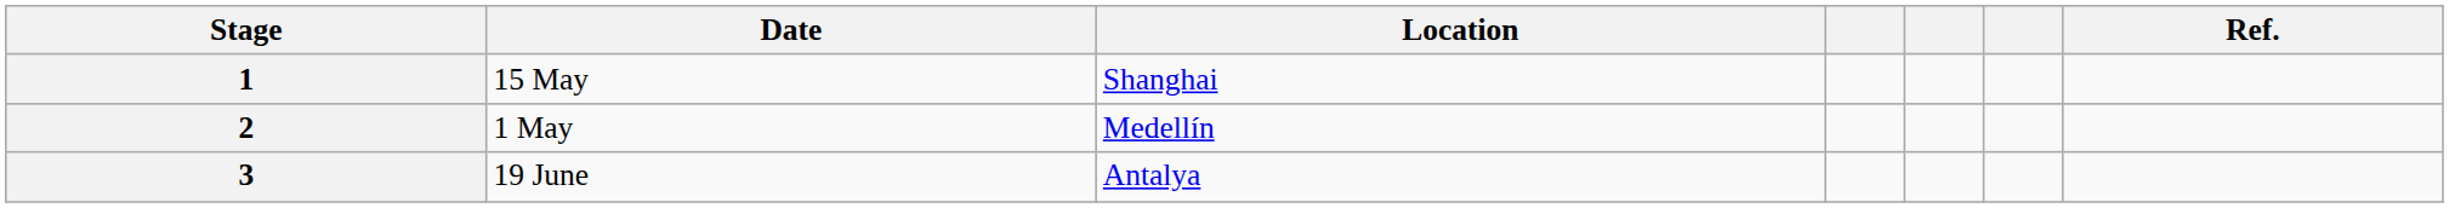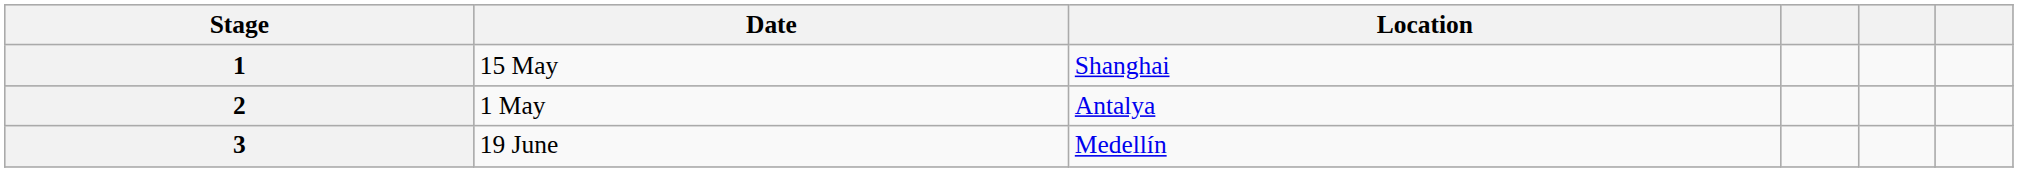- column: Ref.
2 | Location: Medellín -> Antalya
3 | Location: Antalya -> Medellín
